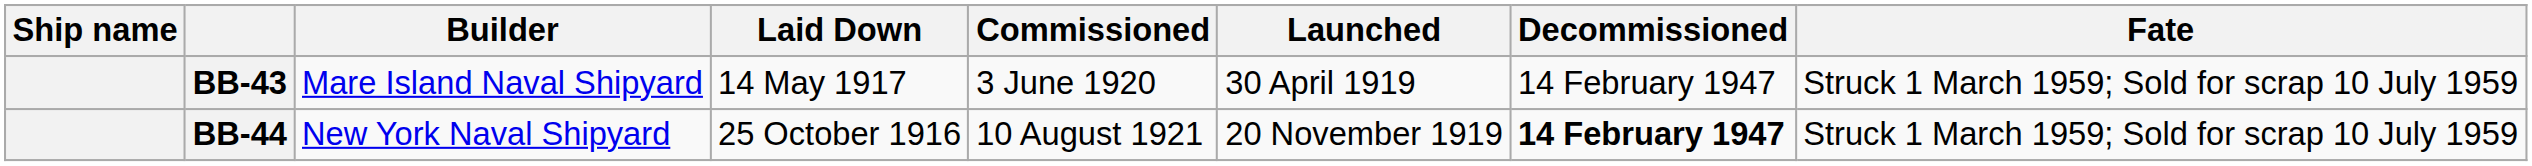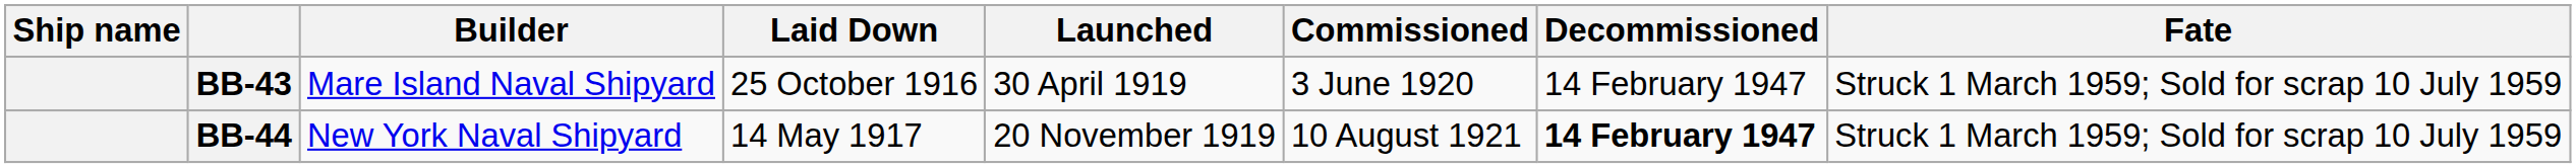columns swapped: Launched <-> Commissioned
BB-43 | Laid Down: 14 May 1917 -> 25 October 1916
BB-44 | Laid Down: 25 October 1916 -> 14 May 1917
